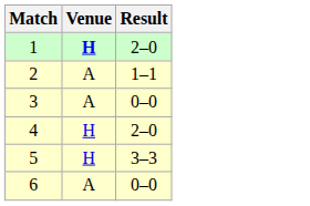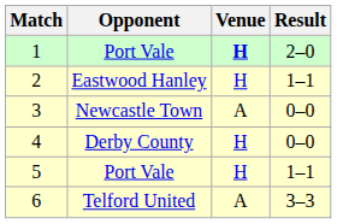+ column: Opponent | Port Vale | Eastwood Hanley | Newcastle Town | Derby County | Port Vale | Telford United
2 | Venue: A -> H
4 | Result: 2–0 -> 0–0
5 | Result: 3–3 -> 1–1
6 | Result: 0–0 -> 3–3
